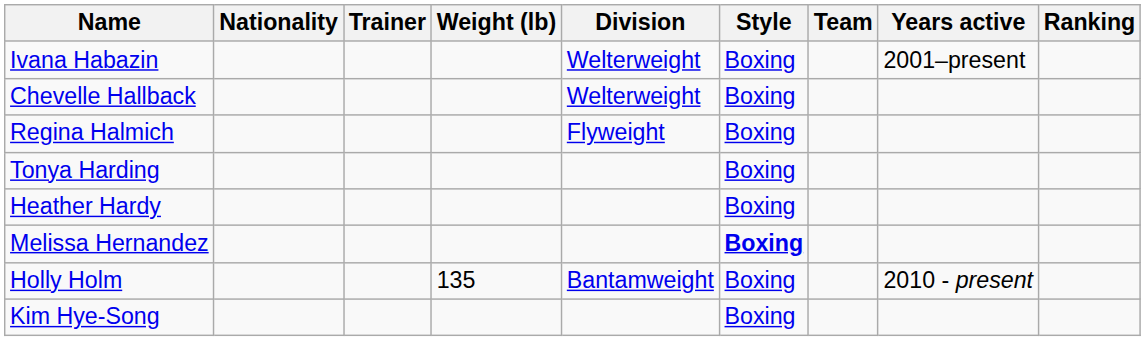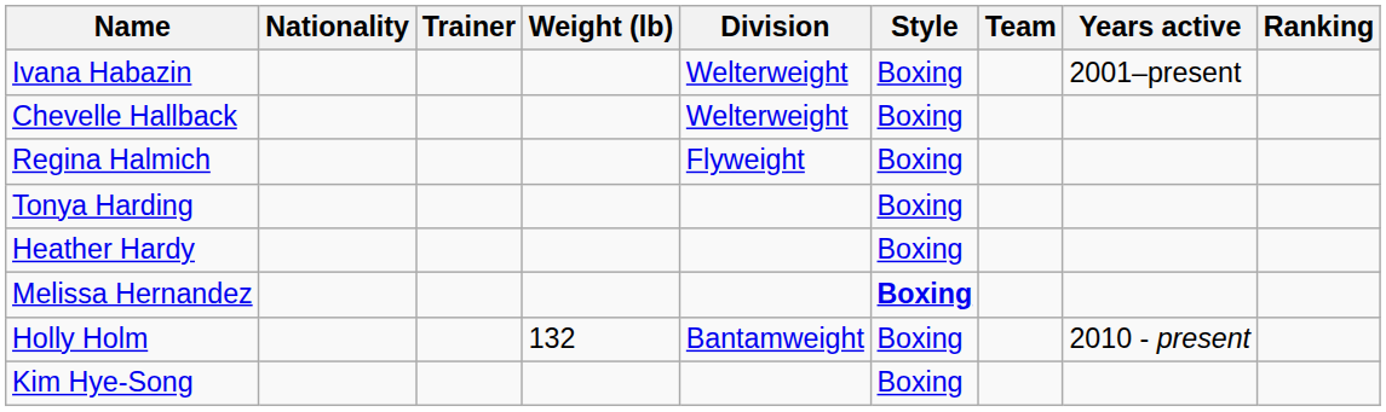Holly Holm | Weight (lb): 135 -> 132
